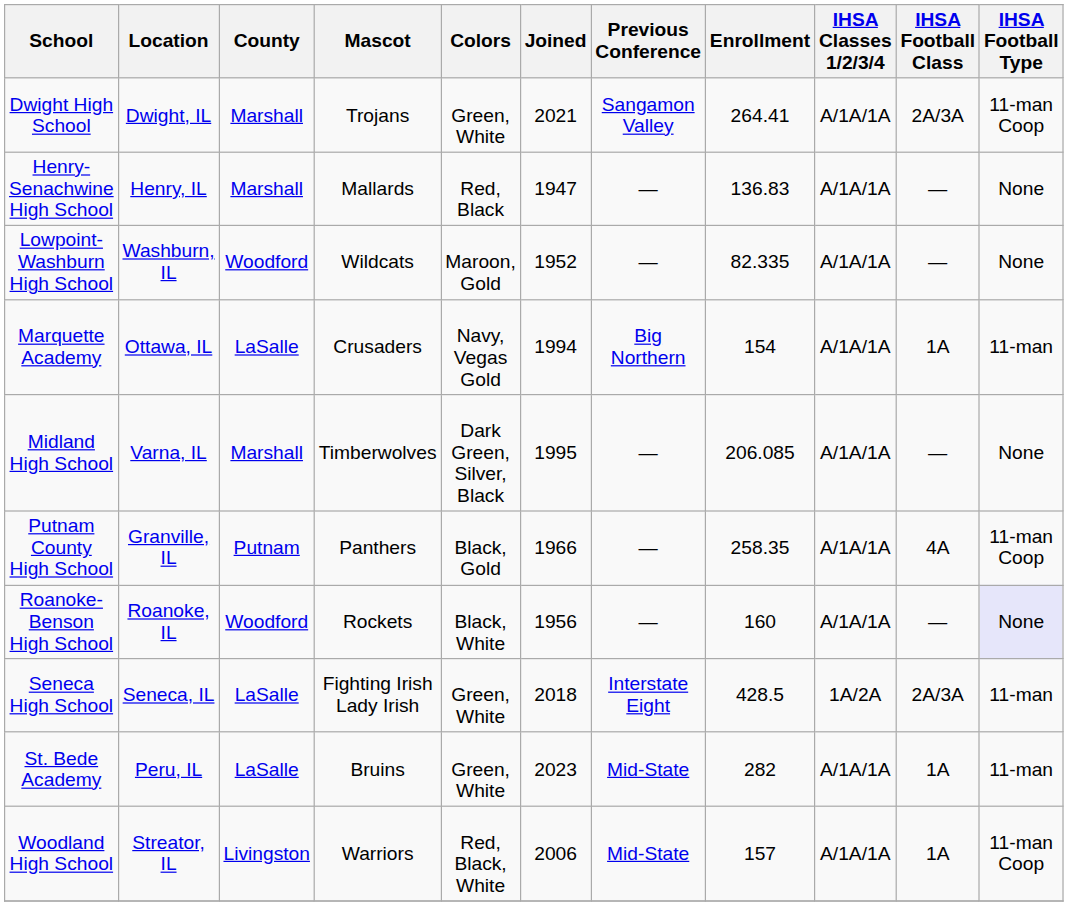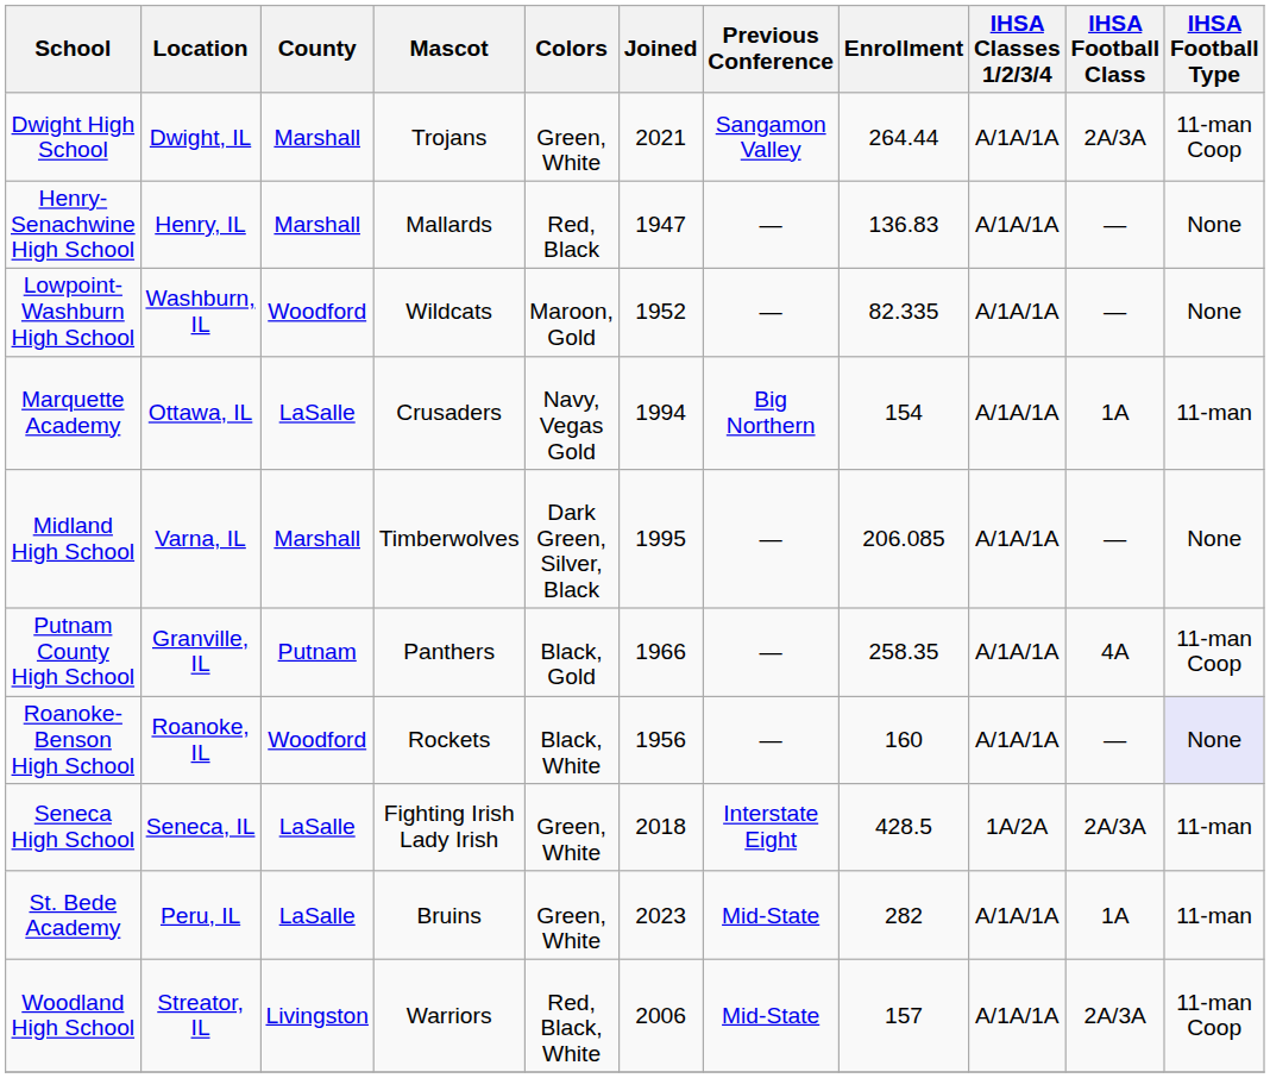Dwight High School | Enrollment: 264.41 -> 264.44
Woodland High School | IHSA Football Class: 1A -> 2A/3A
